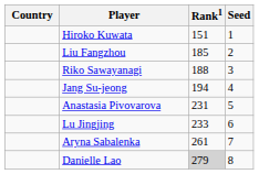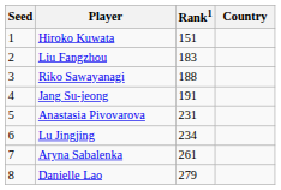columns swapped: Country <-> Seed
Liu Fangzhou | Rank1: 185 -> 183
Jang Su-jeong | Rank1: 194 -> 191
Lu Jingjing | Rank1: 233 -> 234
Danielle Lao | Rank1: lightgrey background -> no background
